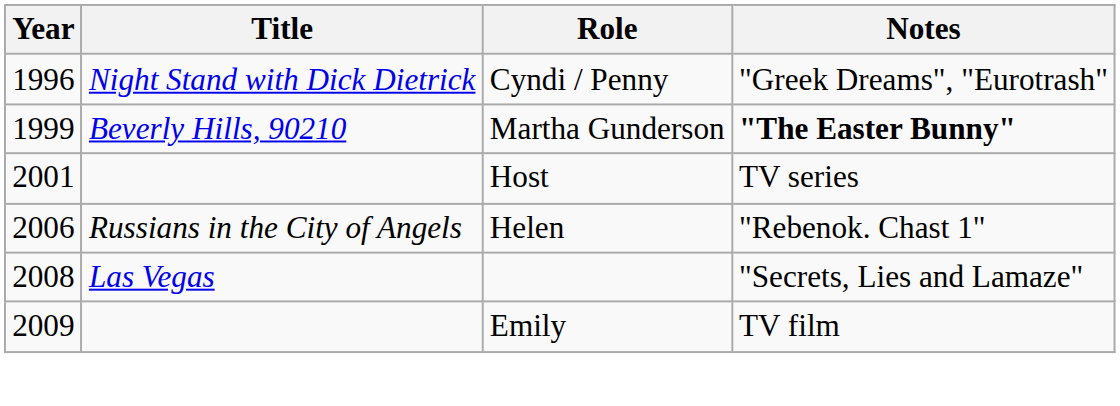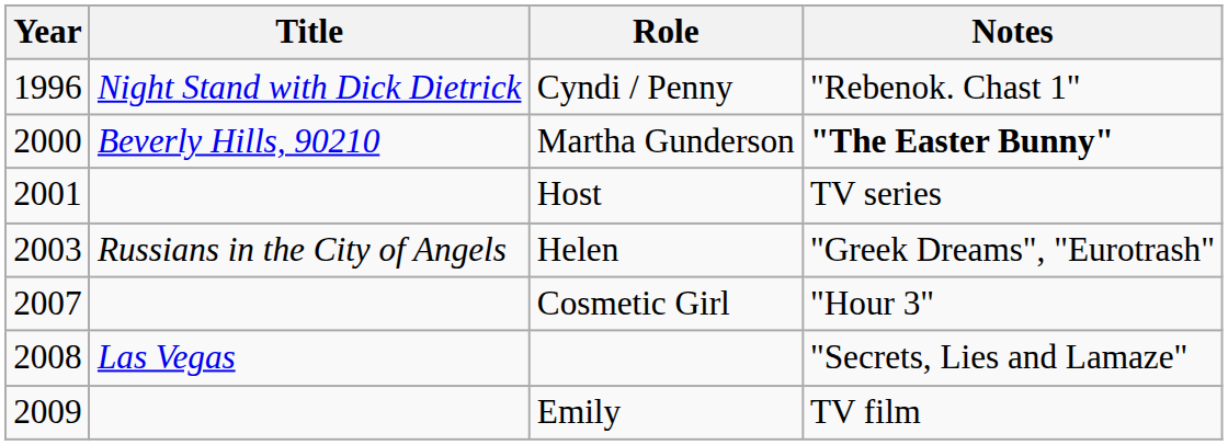Cyndi / Penny | Notes: "Greek Dreams", "Eurotrash" -> "Rebenok. Chast 1"
Martha Gunderson | Year: 1999 -> 2000
Helen | Year: 2006 -> 2003
Helen | Notes: "Rebenok. Chast 1" -> "Greek Dreams", "Eurotrash"
+ row: 2007 | Cosmetic Girl | "Hour 3"
